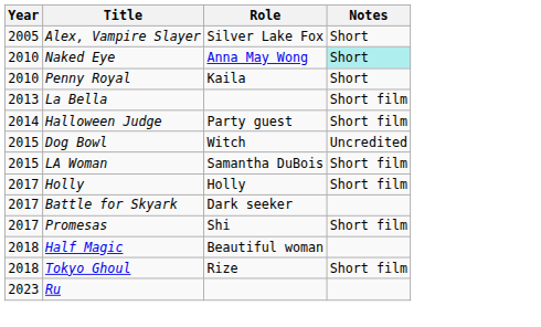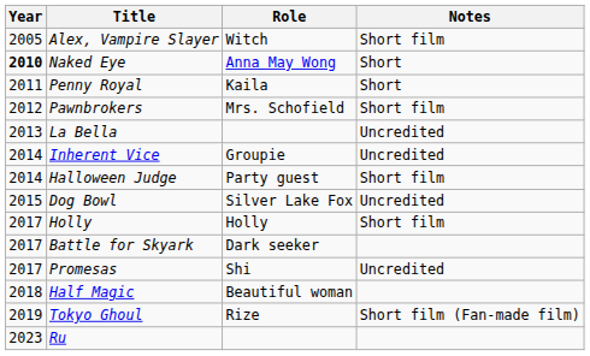Alex, Vampire Slayer | Role: Silver Lake Fox -> Witch
Alex, Vampire Slayer | Notes: Short -> Short film
Naked Eye | Year: normal -> bold
Naked Eye | Notes: paleturquoise background -> no background
Penny Royal | Year: 2010 -> 2011
+ row: 2012 | Pawnbrokers | Mrs. Schofield | Short film
La Bella | Notes: Short film -> Uncredited
+ row: 2014 | Inherent Vice | Groupie | Uncredited
Dog Bowl | Role: Witch -> Silver Lake Fox
- row: 2015 | LA Woman | Samantha DuBois | Short film
Promesas | Notes: Short film -> Uncredited
Tokyo Ghoul | Year: 2018 -> 2019
Tokyo Ghoul | Notes: Short film -> Short film (Fan-made film)
